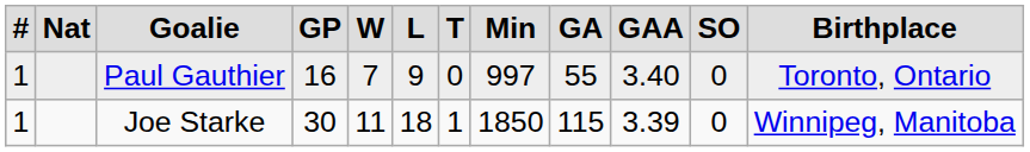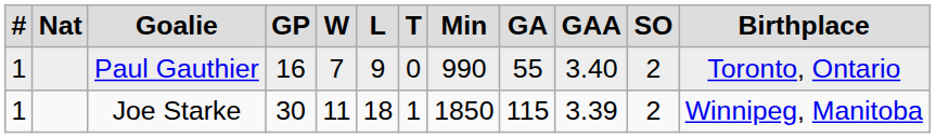Paul Gauthier | column 8: 997 -> 990
Paul Gauthier | column 11: 0 -> 2
Joe Starke | column 11: 0 -> 2
